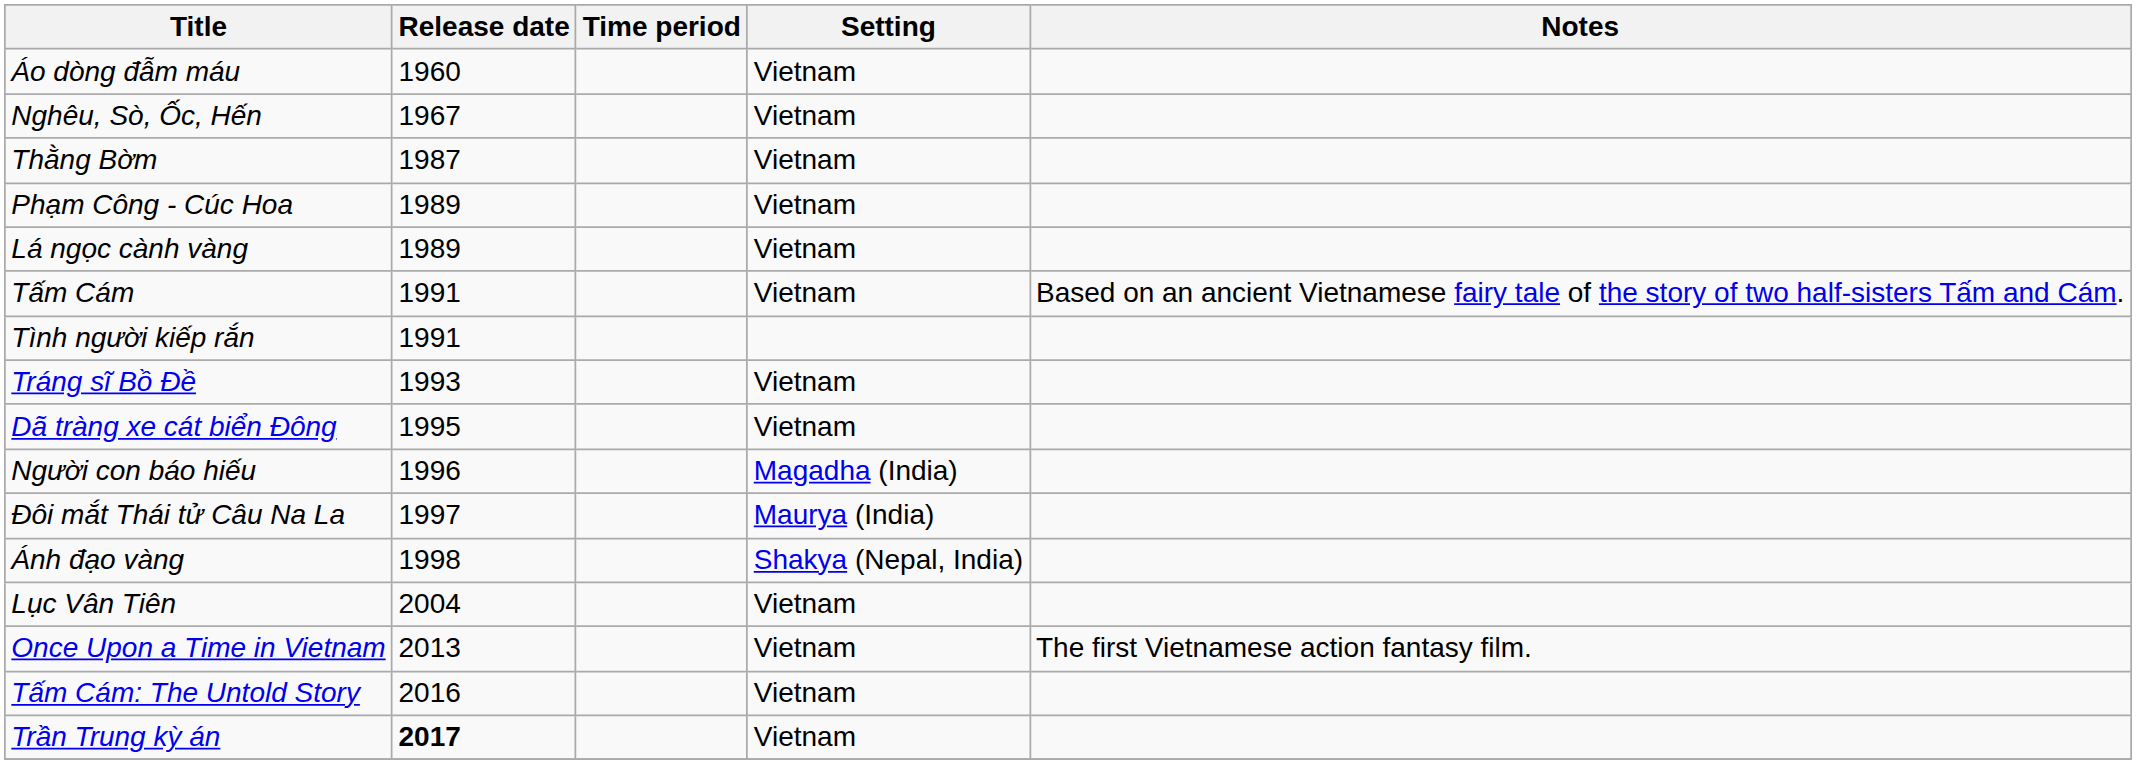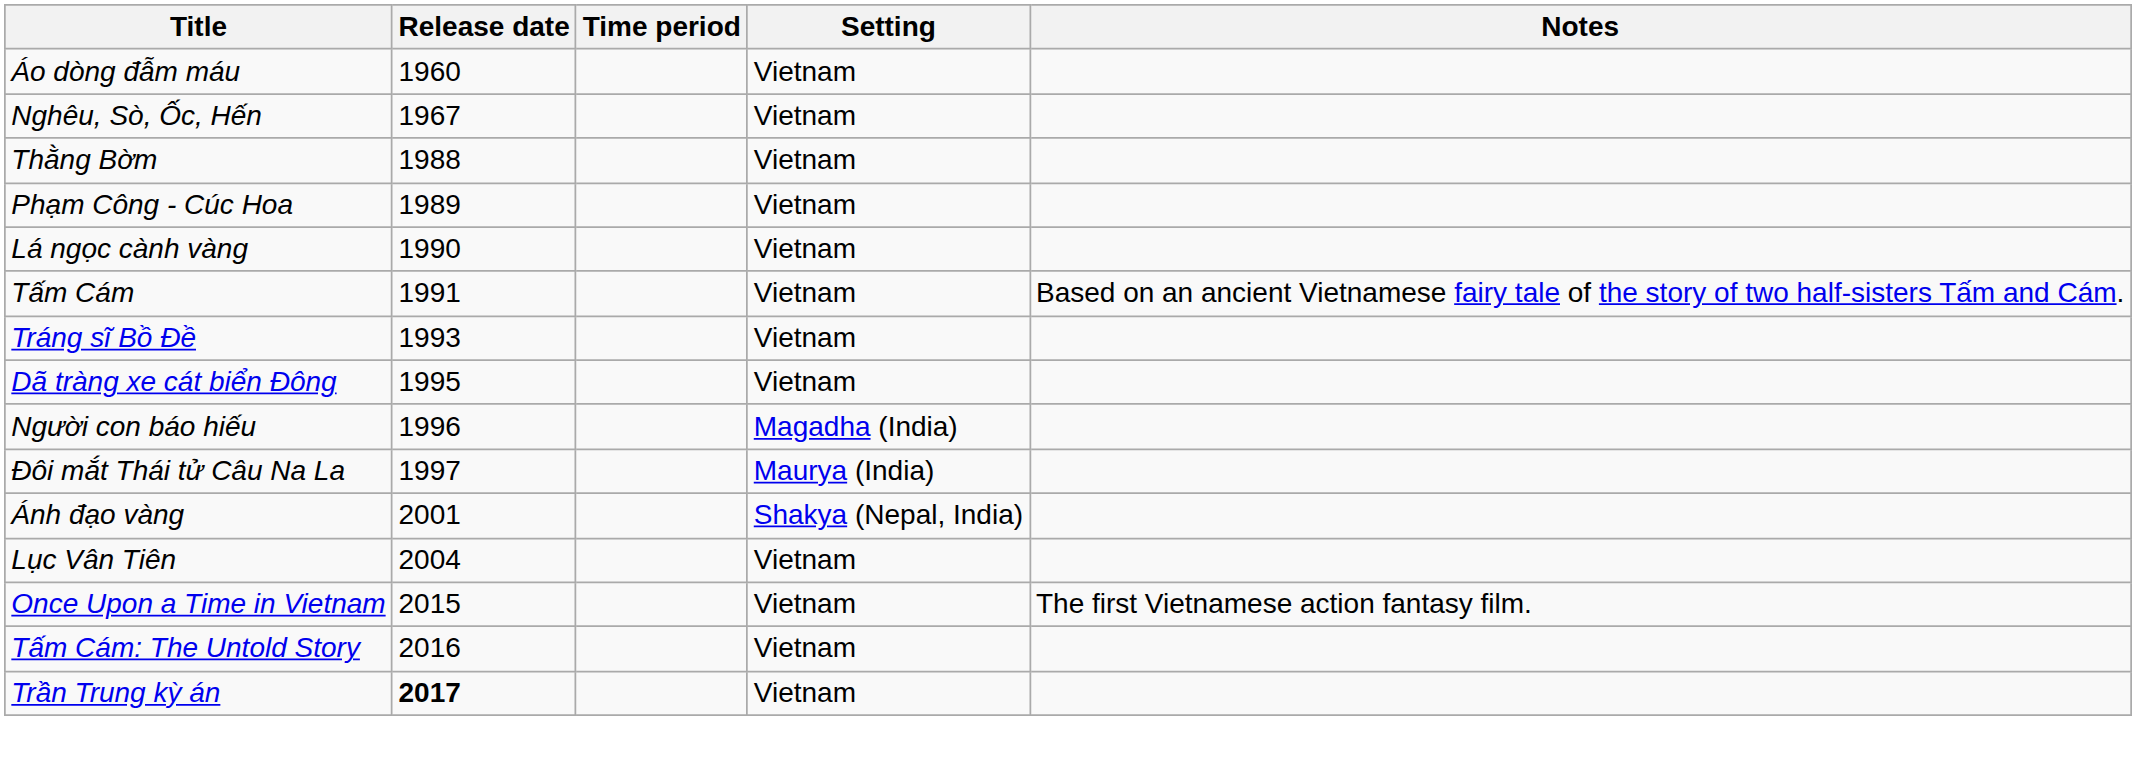Thằng Bờm | Release date: 1987 -> 1988
Lá ngọc cành vàng | Release date: 1989 -> 1990
- row: Tình người kiếp rắn | 1991
Ánh đạo vàng | Release date: 1998 -> 2001
Once Upon a Time in Vietnam | Release date: 2013 -> 2015
